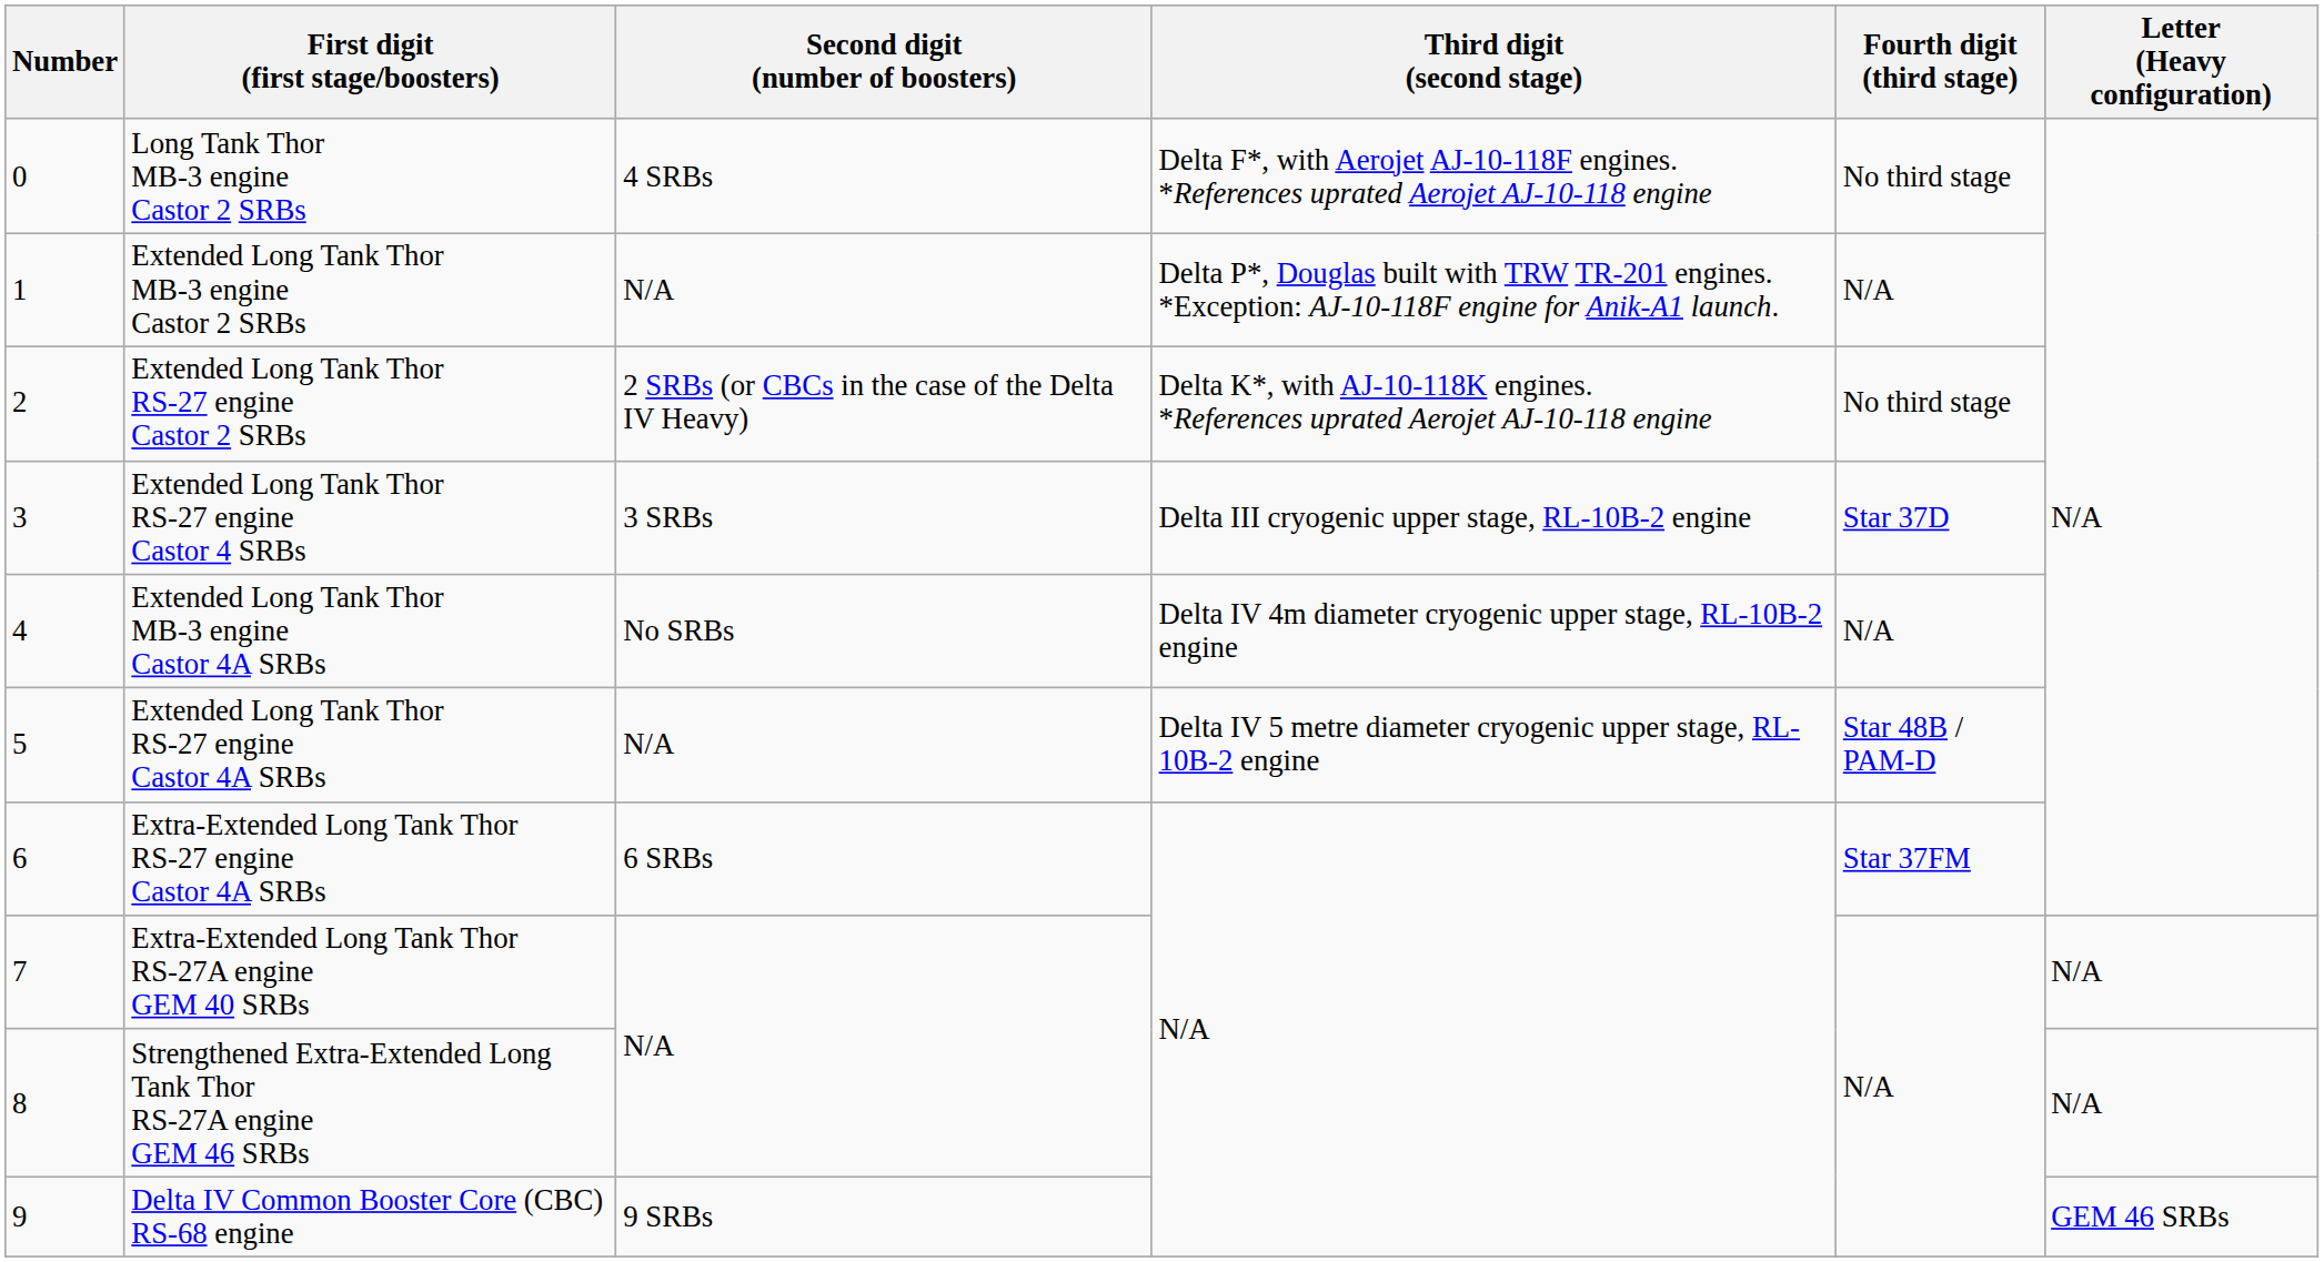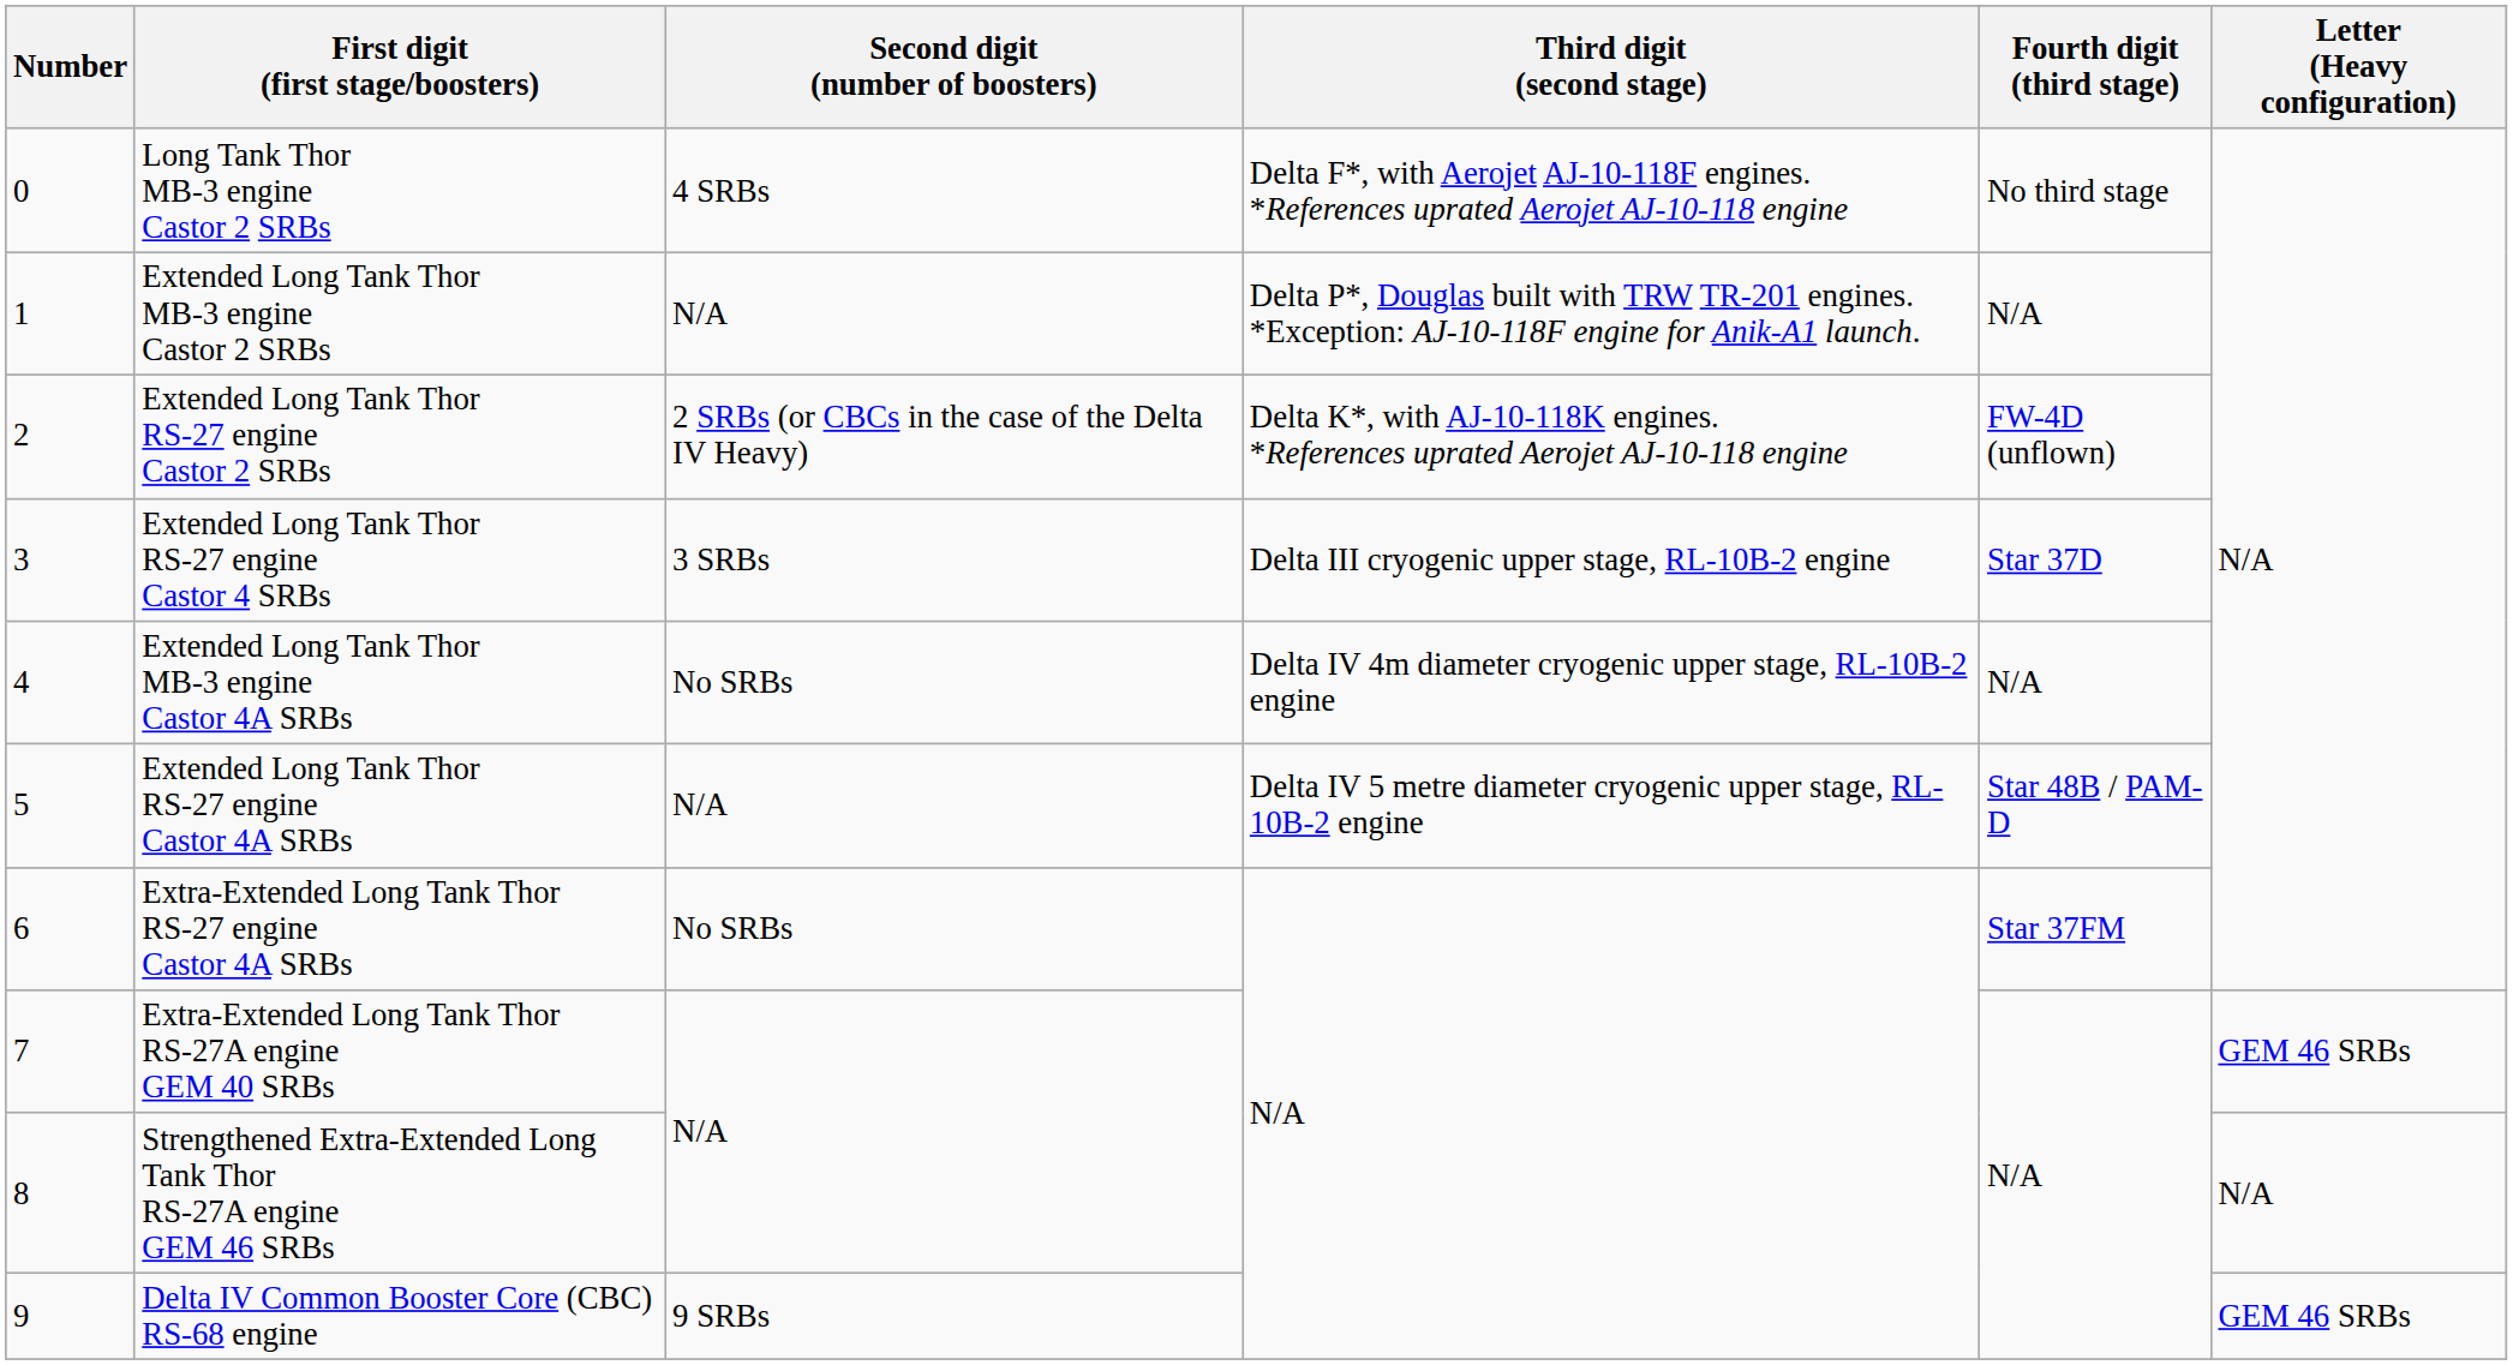Extended Long Tank Thor RS-27 engine Castor 2 SRBs | Fourth digit (third stage): No third stage -> FW-4D (unflown)
Extra-Extended Long Tank Thor RS-27 engine Castor 4A SRBs | Second digit (number of boosters): 6 SRBs -> No SRBs
Extra-Extended Long Tank Thor RS-27A engine GEM 40 SRBs | Letter (Heavy configuration): N/A -> GEM 46 SRBs
